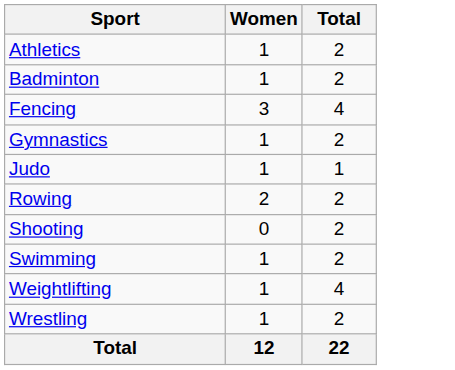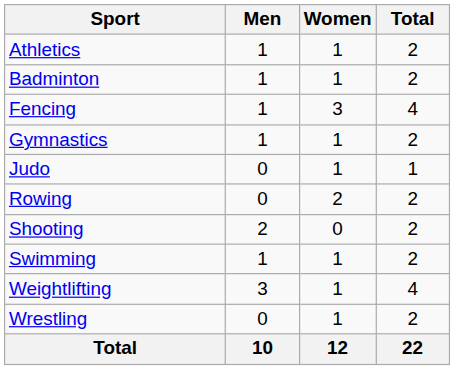+ column: Men | 1 | 1 | 1 | 1 | 0 | 0 | 2 | 1 | 3 | 0 | 10
